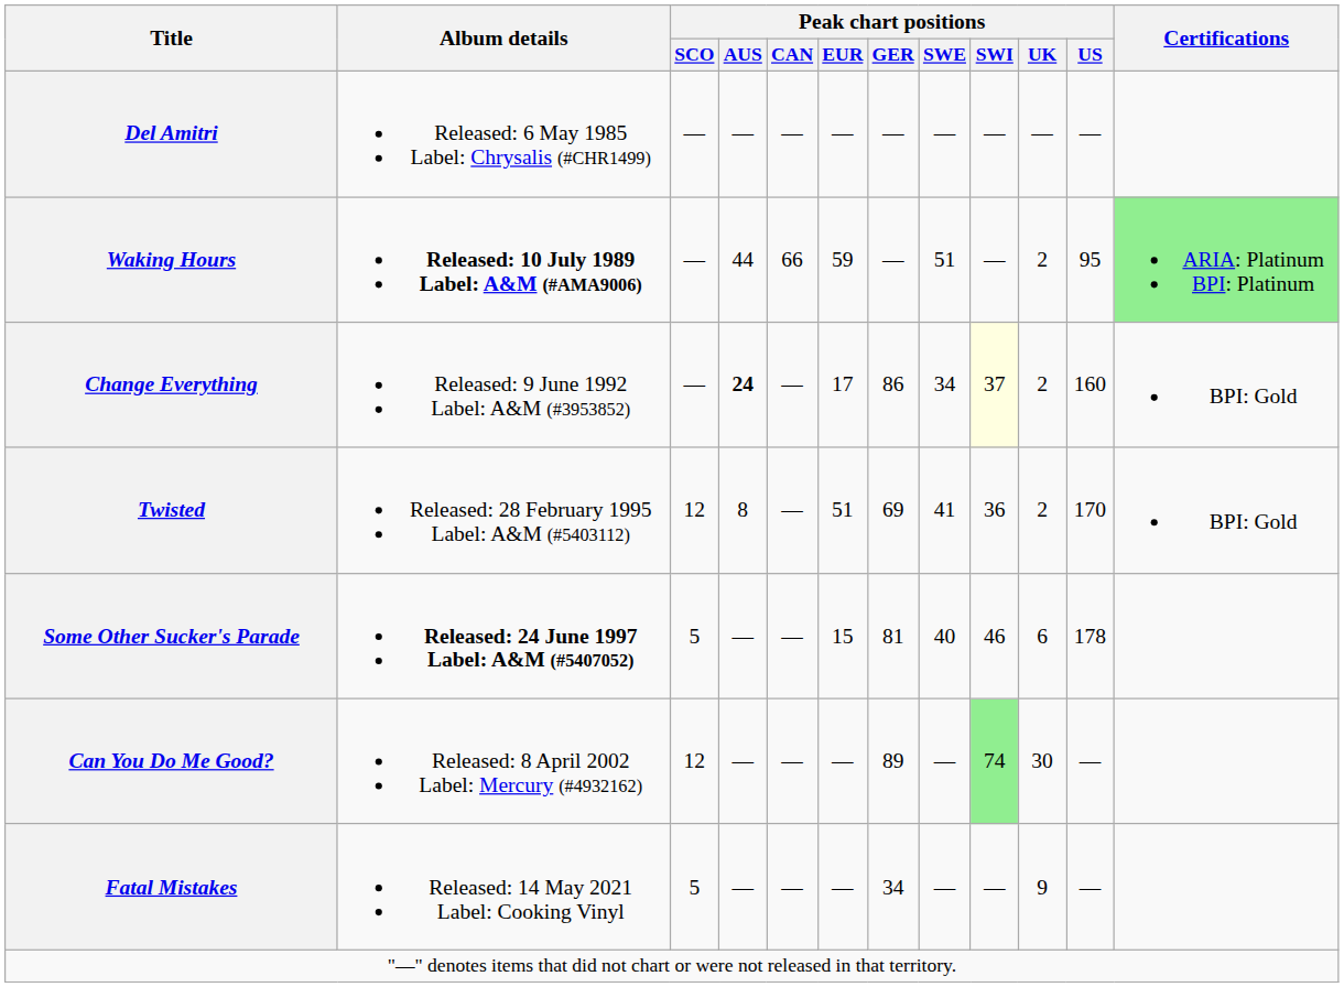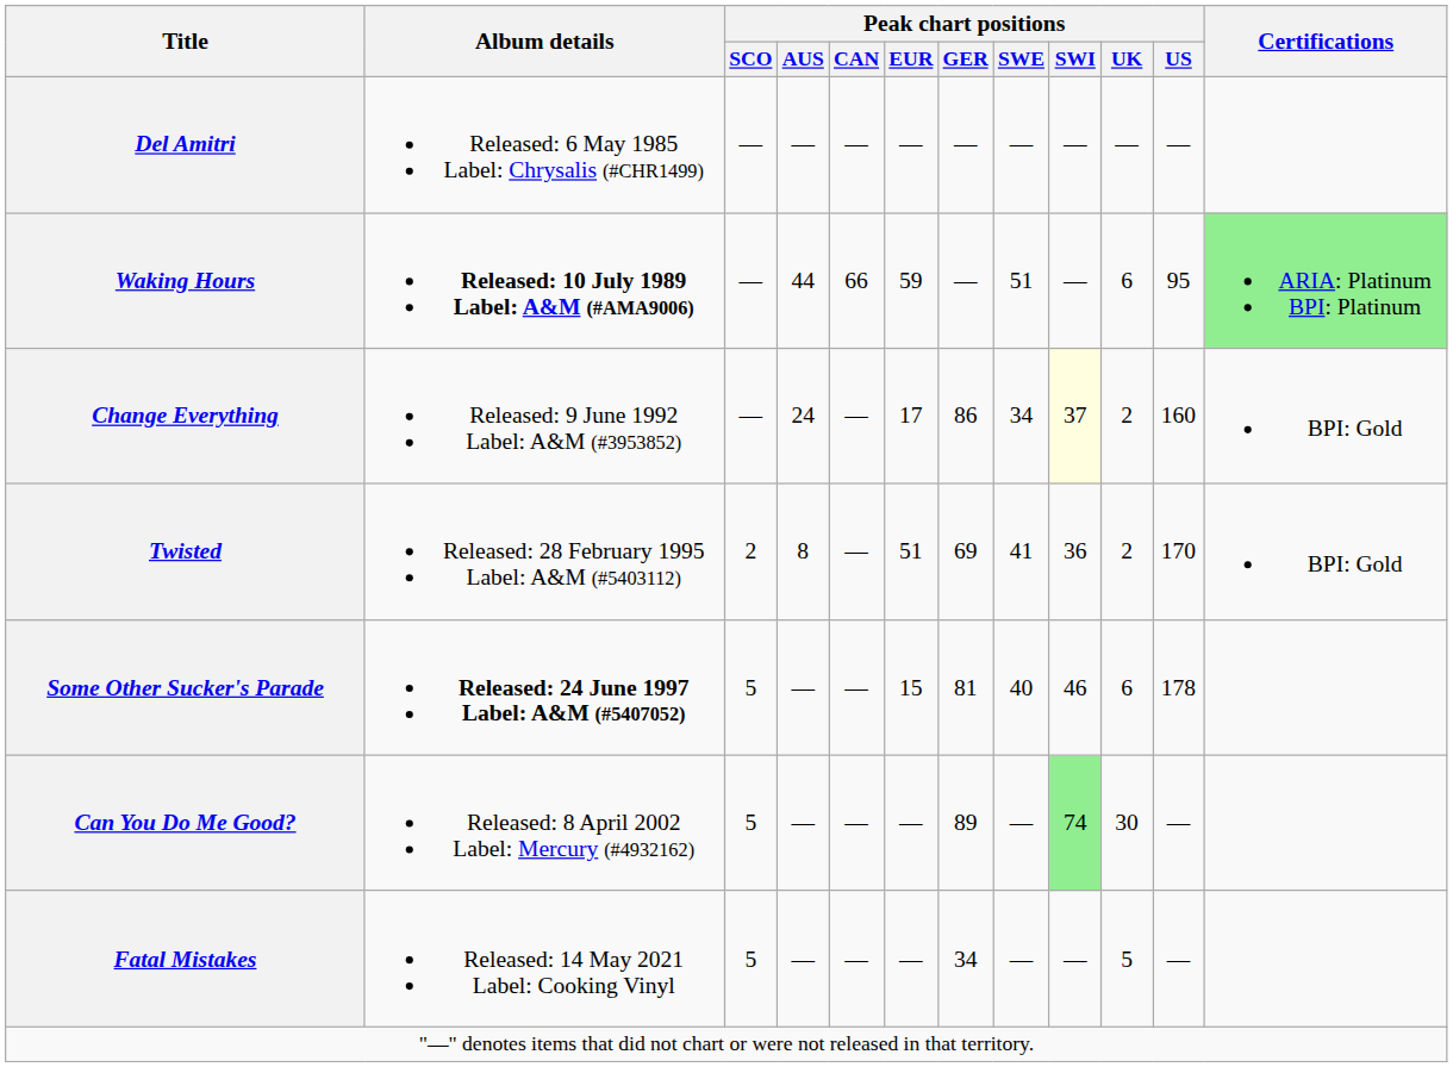Waking Hours | Peak chart positions / UK: 2 -> 6
Change Everything | Peak chart positions / AUS: bold -> normal
Twisted | Peak chart positions / SCO: 12 -> 2
Can You Do Me Good? | Peak chart positions / SCO: 12 -> 5
Fatal Mistakes | Peak chart positions / UK: 9 -> 5
